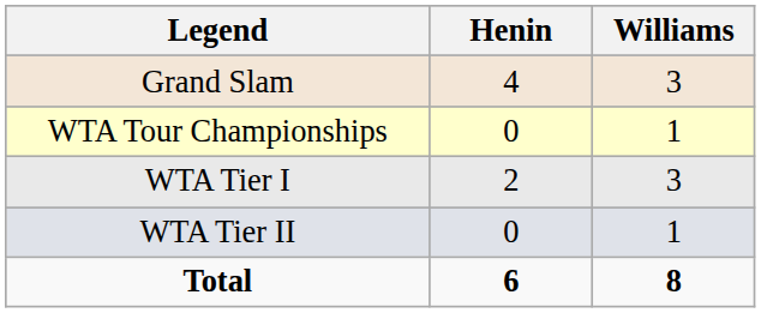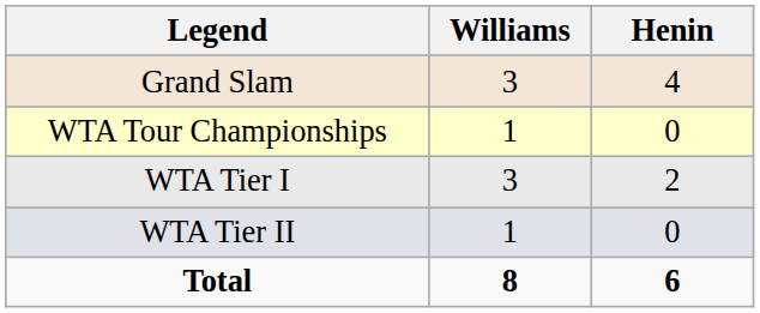columns swapped: Henin <-> Williams
